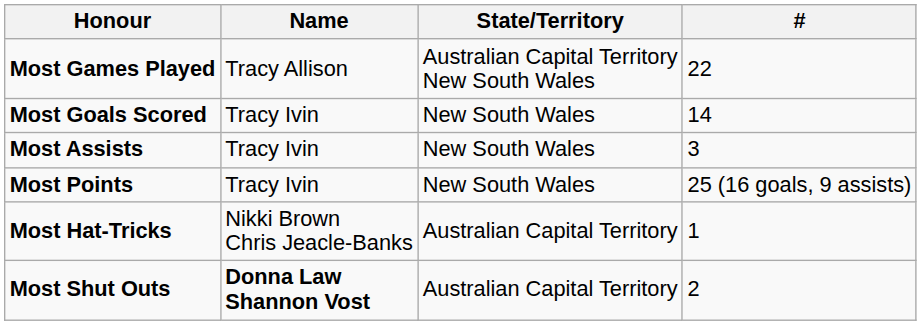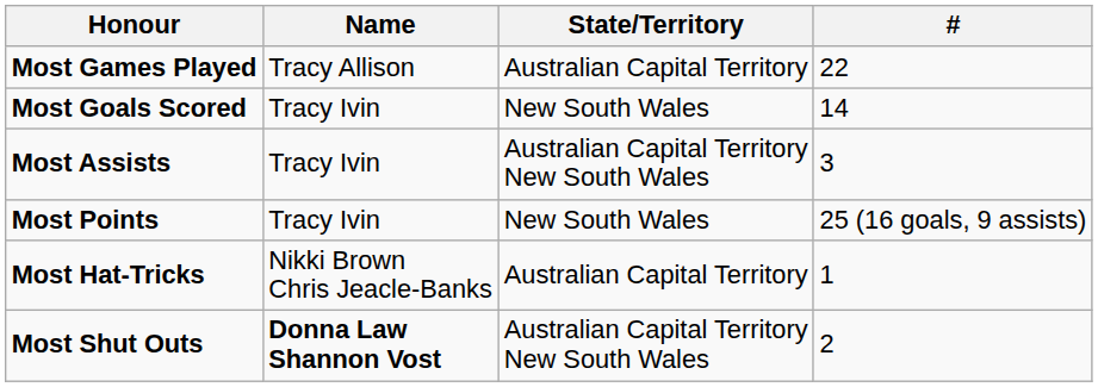Most Games Played | State/Territory: Australian Capital Territory New South Wales -> Australian Capital Territory
Most Assists | State/Territory: New South Wales -> Australian Capital Territory New South Wales
Most Shut Outs | State/Territory: Australian Capital Territory -> Australian Capital Territory New South Wales
